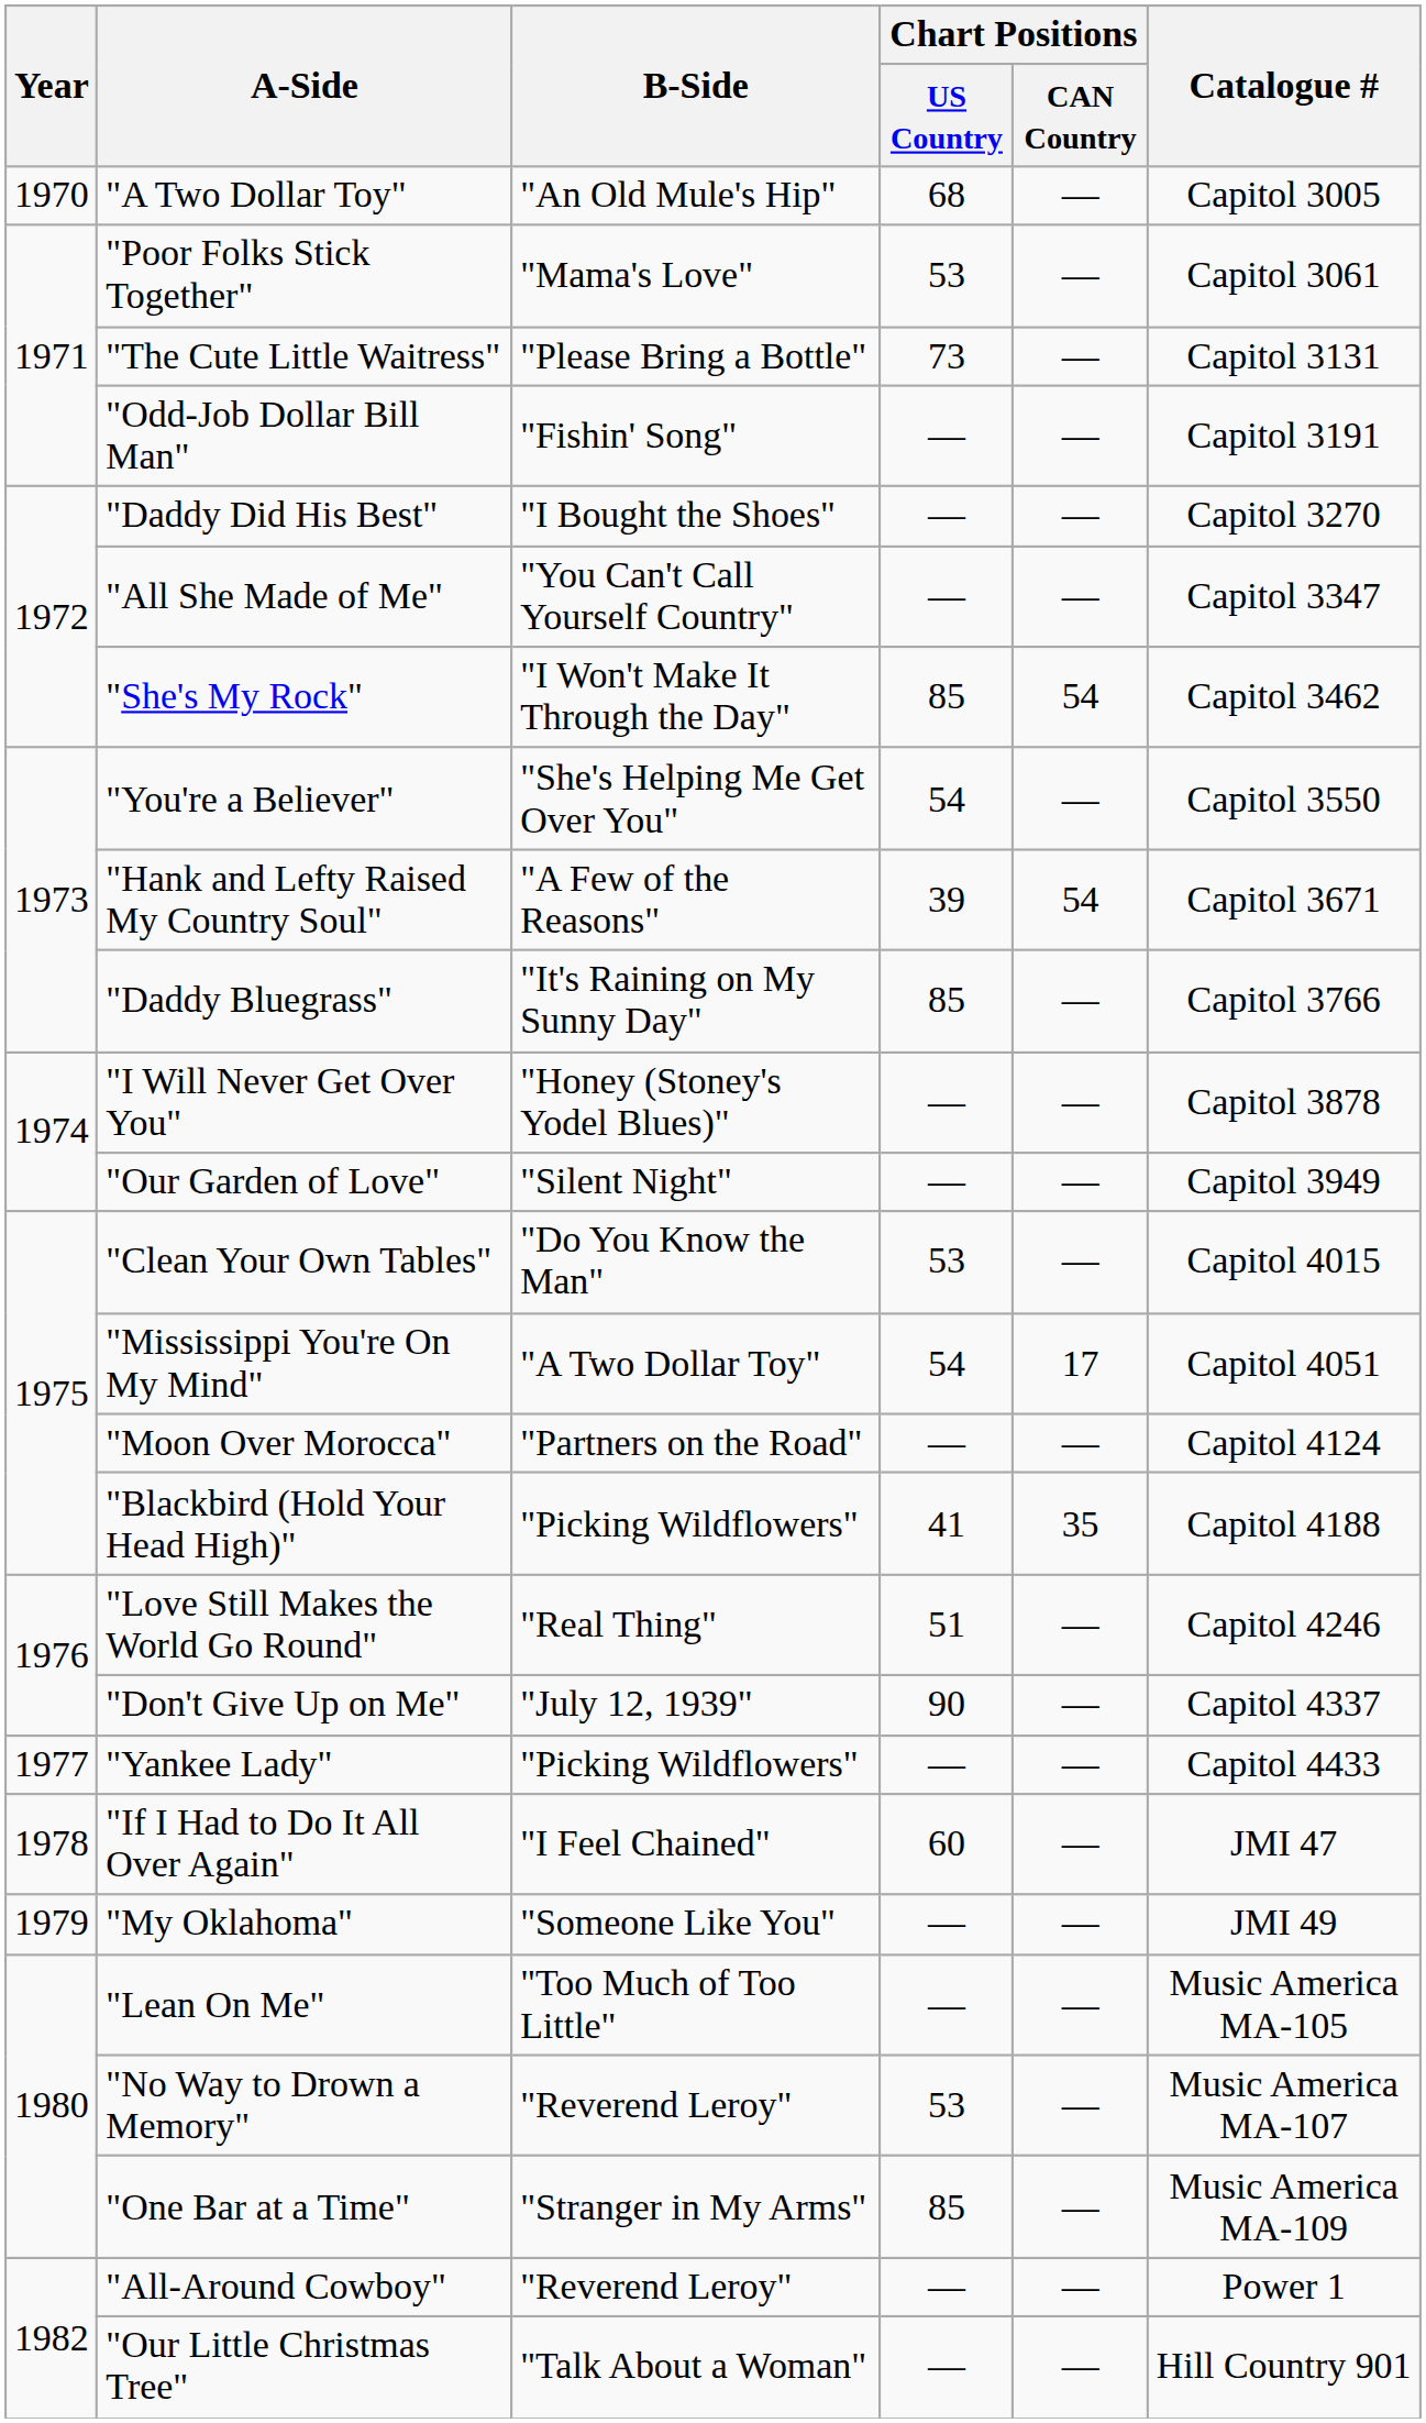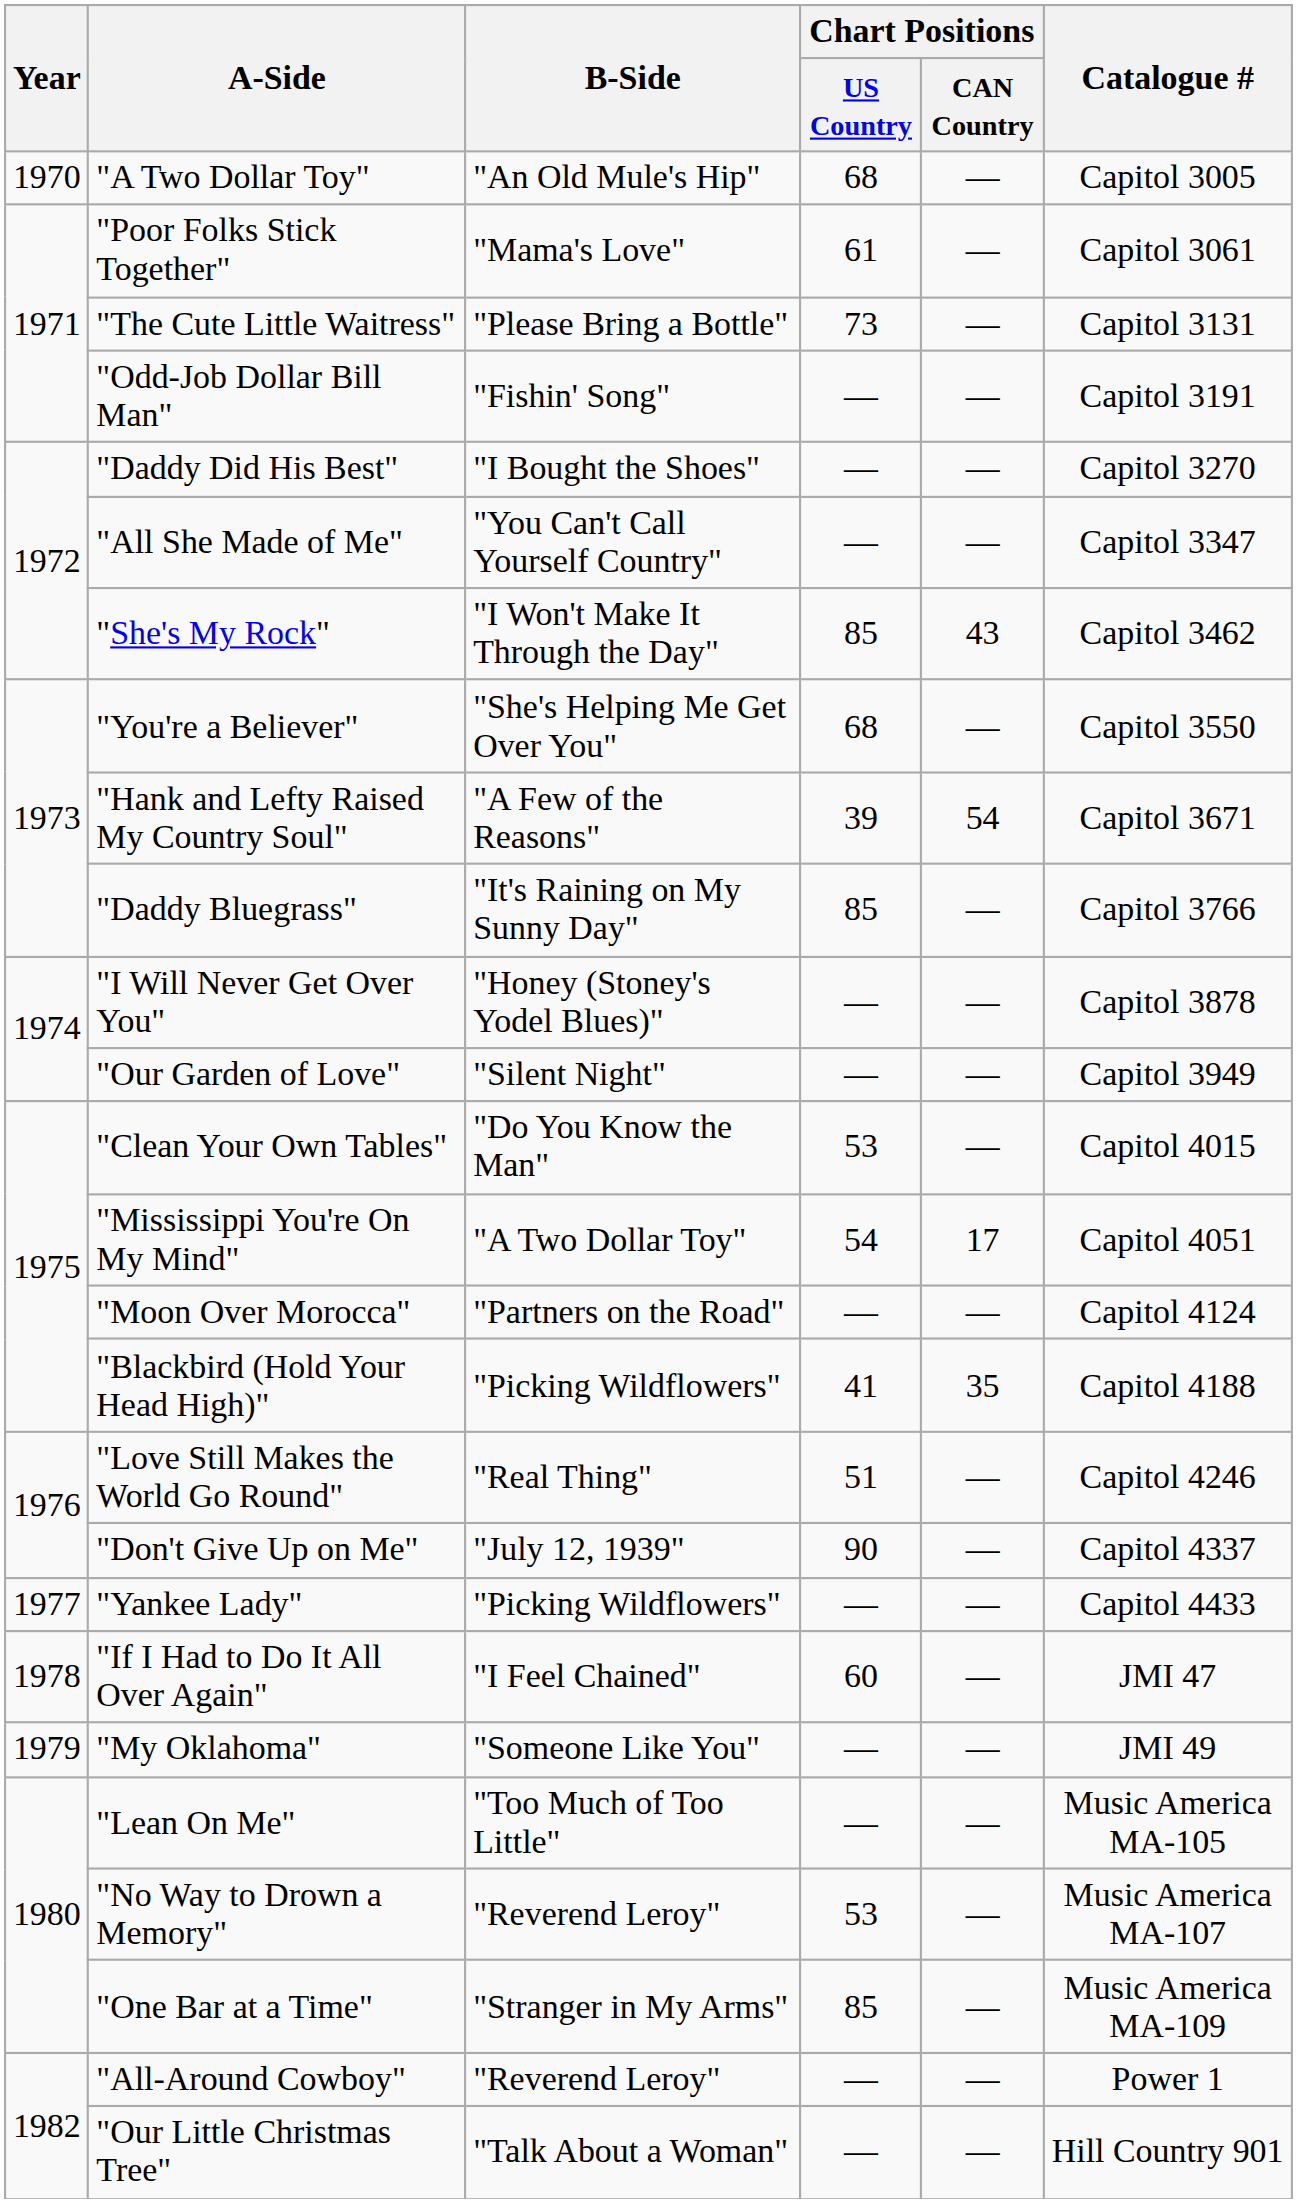"Poor Folks Stick Together" | Chart Positions / US Country: 53 -> 61
"She's My Rock" | Chart Positions / CAN Country: 54 -> 43
"You're a Believer" | Chart Positions / US Country: 54 -> 68
